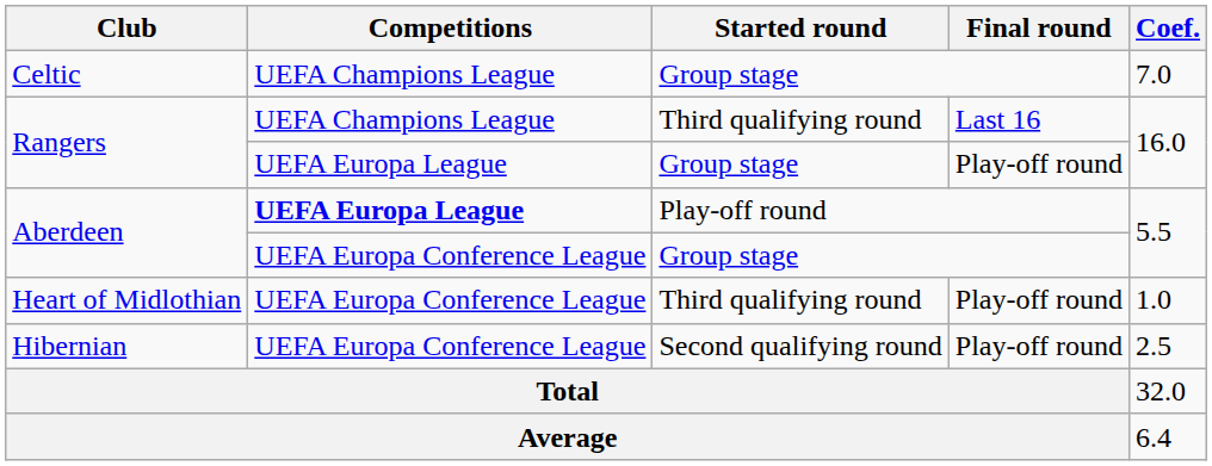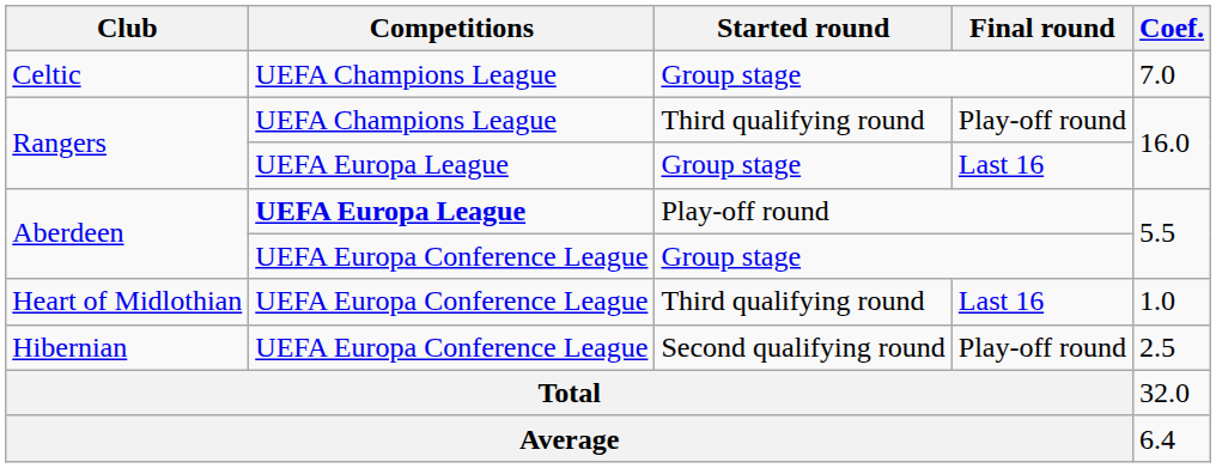Rangers / Third qualifying round | Final round: Last 16 -> Play-off round
Rangers / Group stage | Final round: Play-off round -> Last 16
Heart of Midlothian | Final round: Play-off round -> Last 16
